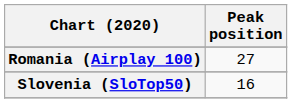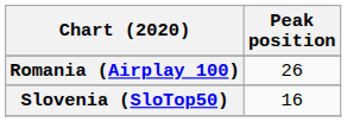Romania (Airplay 100) | Peak position: 27 -> 26
